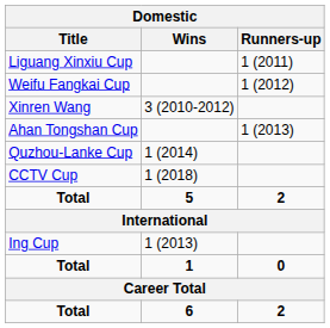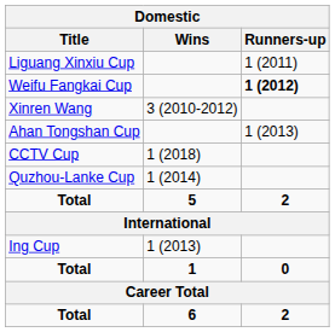Weifu Fangkai Cup | Runners-up: normal -> bold
rows swapped: Quzhou-Lanke Cup <-> CCTV Cup
